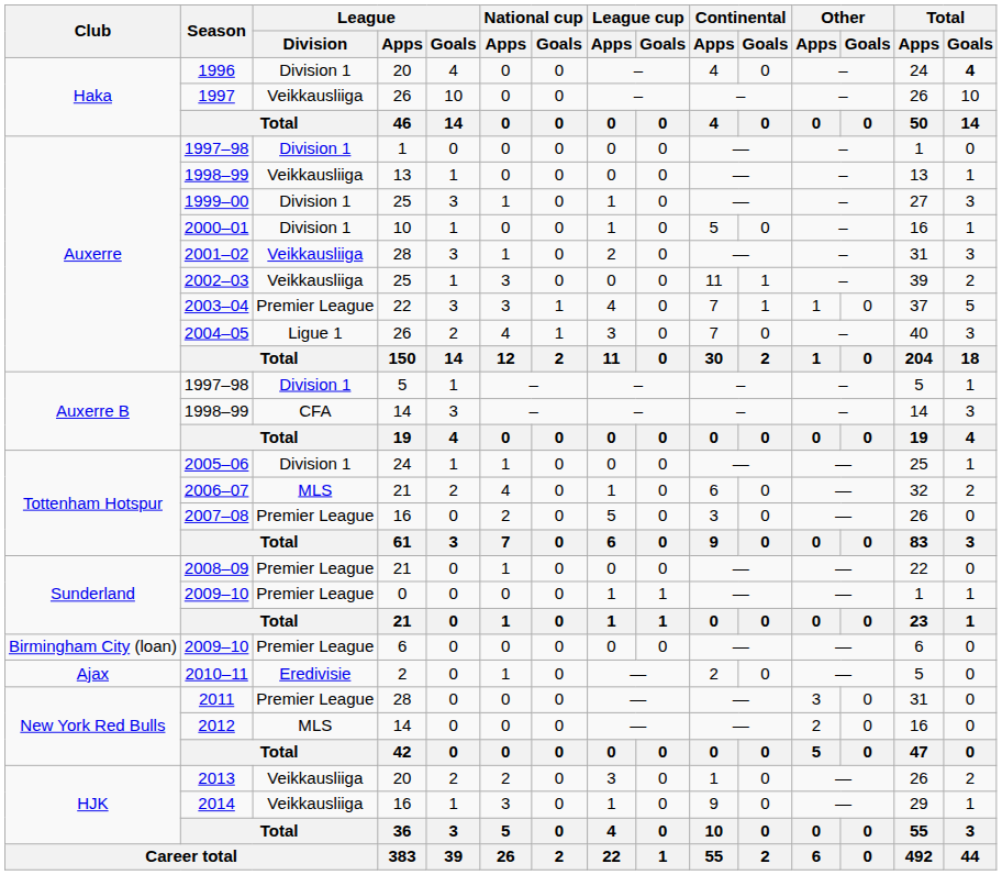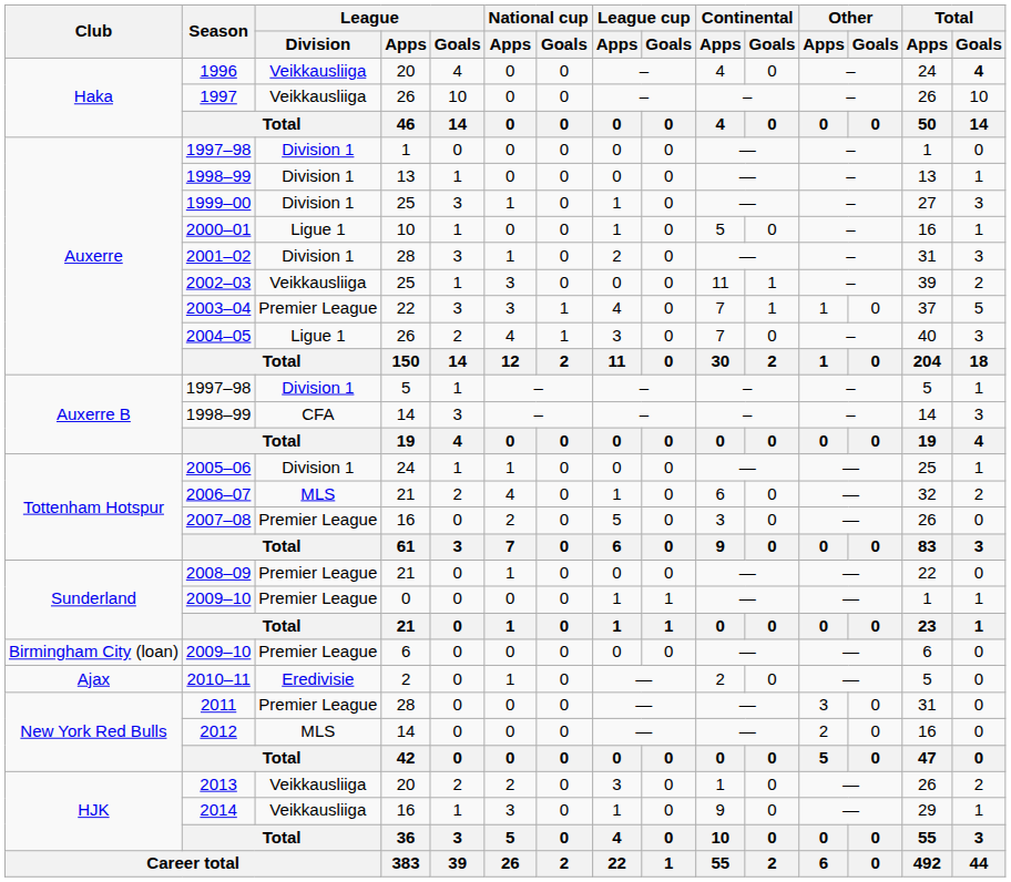1996 | League / Division: Division 1 -> Veikkausliiga
1998–99 / 13 | League / Division: Veikkausliiga -> Division 1
2000–01 | League / Division: Division 1 -> Ligue 1
2001–02 | League / Division: Veikkausliiga -> Division 1
